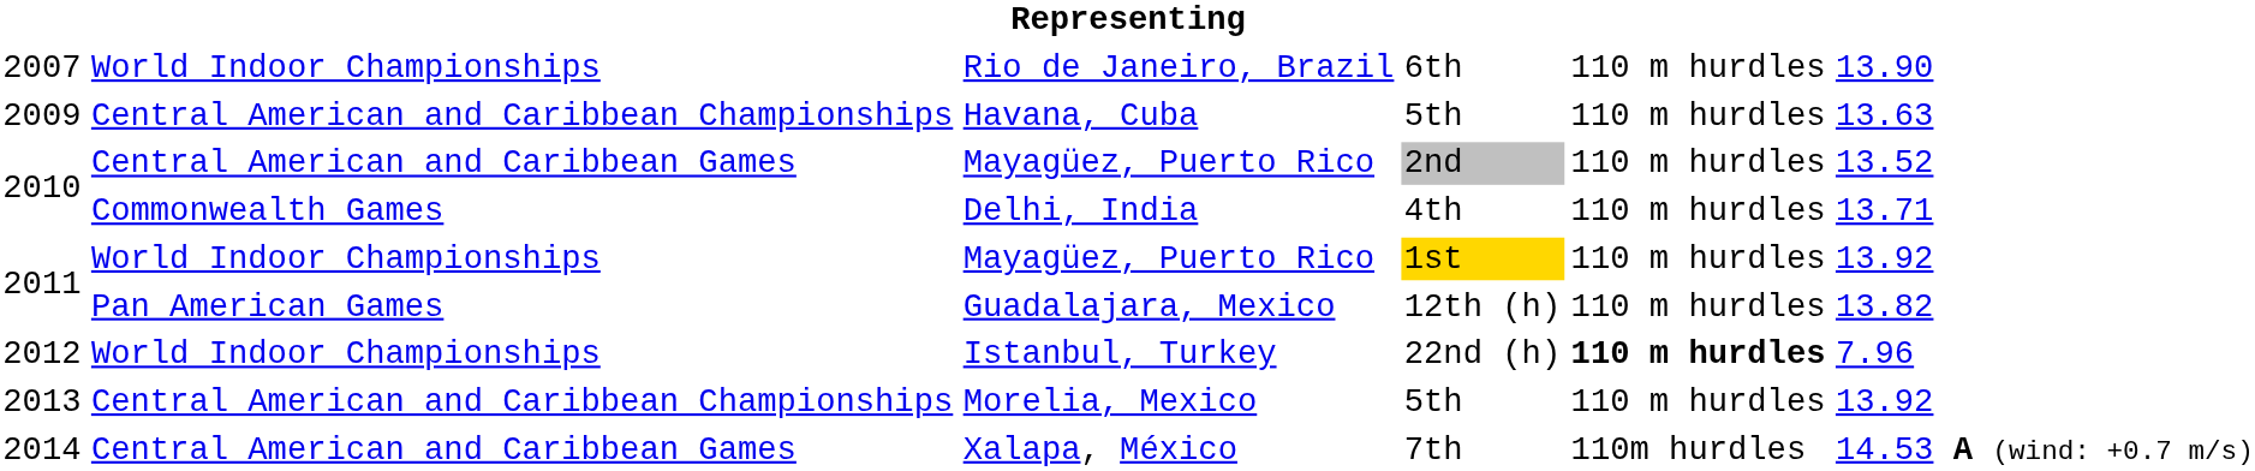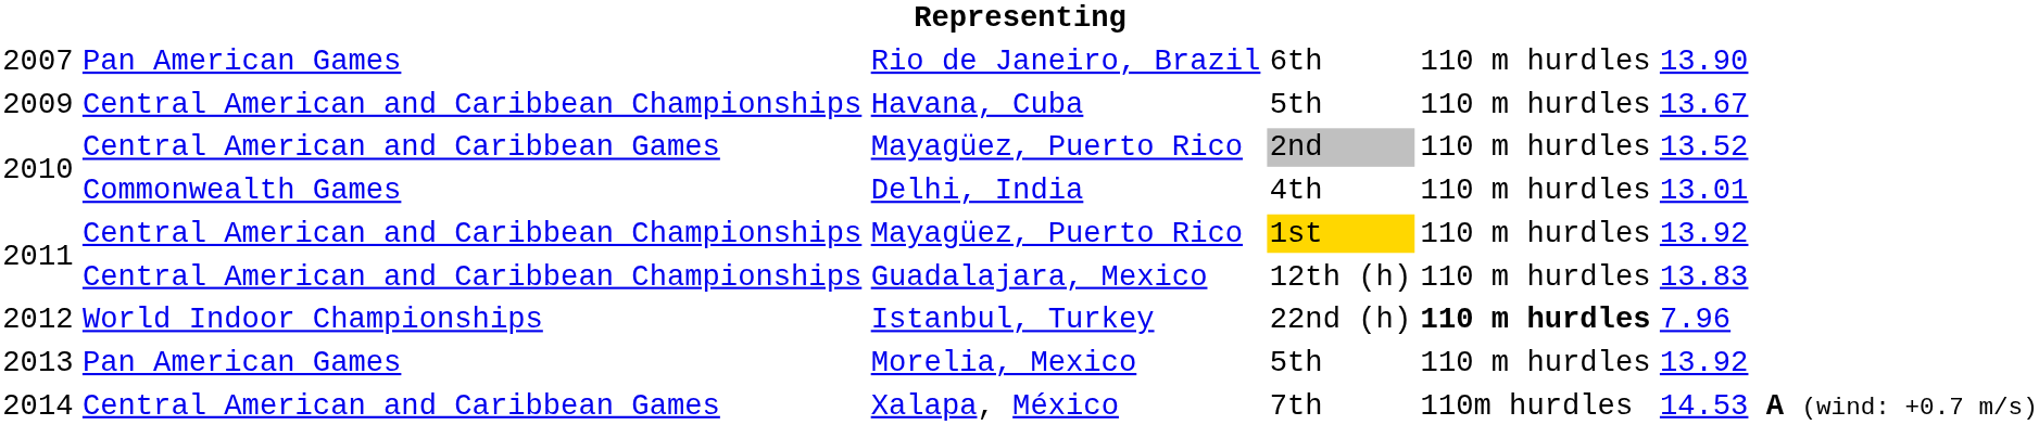Rio de Janeiro, Brazil | column 2: World Indoor Championships -> Pan American Games
Havana, Cuba | column 6: 13.63 -> 13.67
Delhi, India | column 6: 13.71 -> 13.01
Mayagüez, Puerto Rico / 1st | column 2: World Indoor Championships -> Central American and Caribbean Championships
Guadalajara, Mexico | column 2: Pan American Games -> Central American and Caribbean Championships
Guadalajara, Mexico | column 6: 13.82 -> 13.83
Morelia, Mexico | column 2: Central American and Caribbean Championships -> Pan American Games
